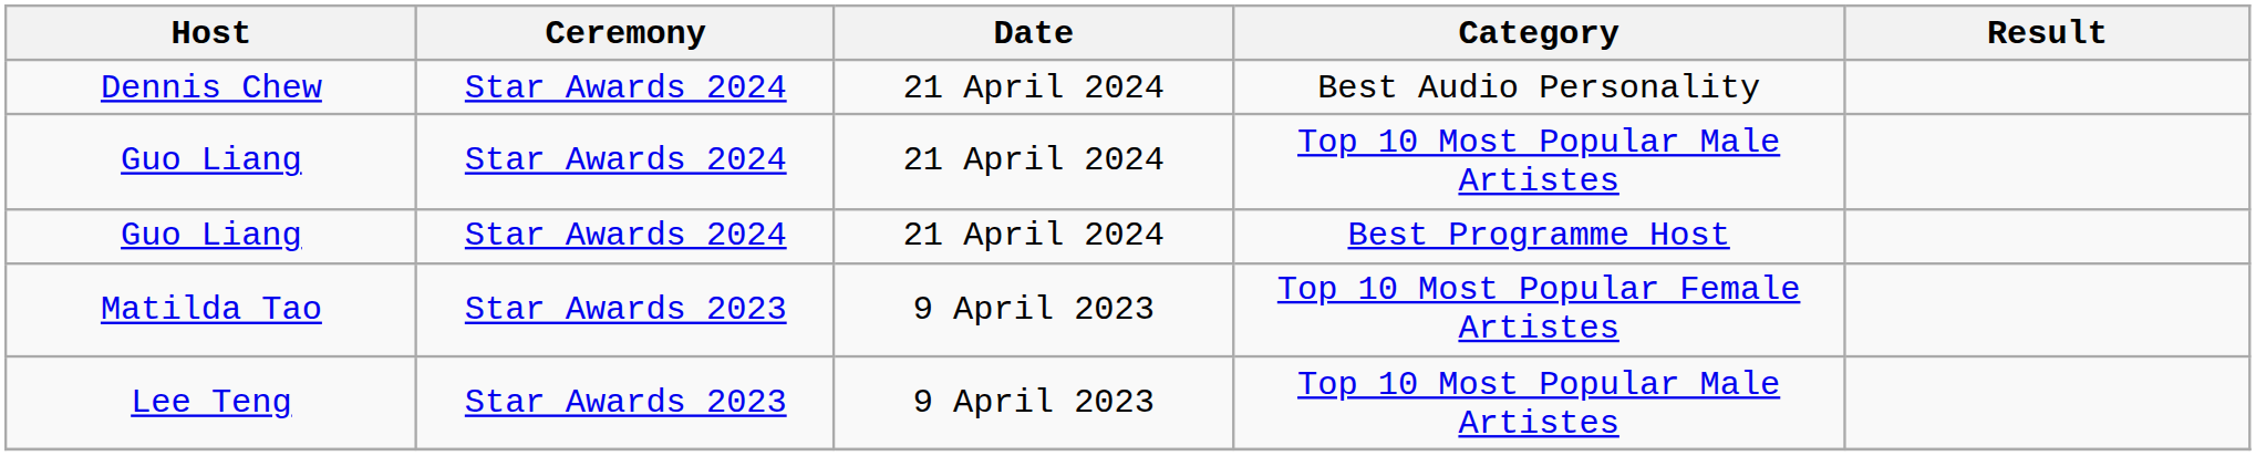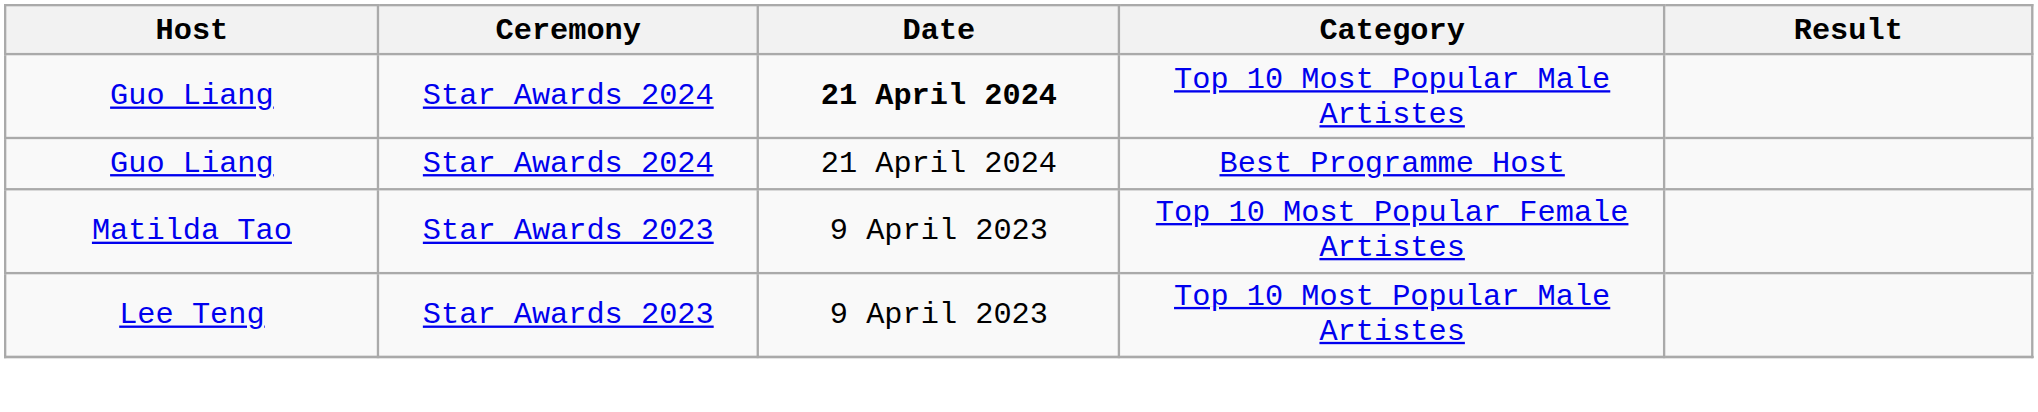- row: Dennis Chew | Star Awards 2024 | 21 April 2024 | Best Audio Personality
Guo Liang / Top 10 Most Popular Male Artistes | Date: normal -> bold
